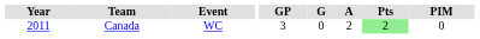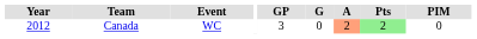Canada | Year: 2011 -> 2012
Canada | A: no background -> lightsalmon background
